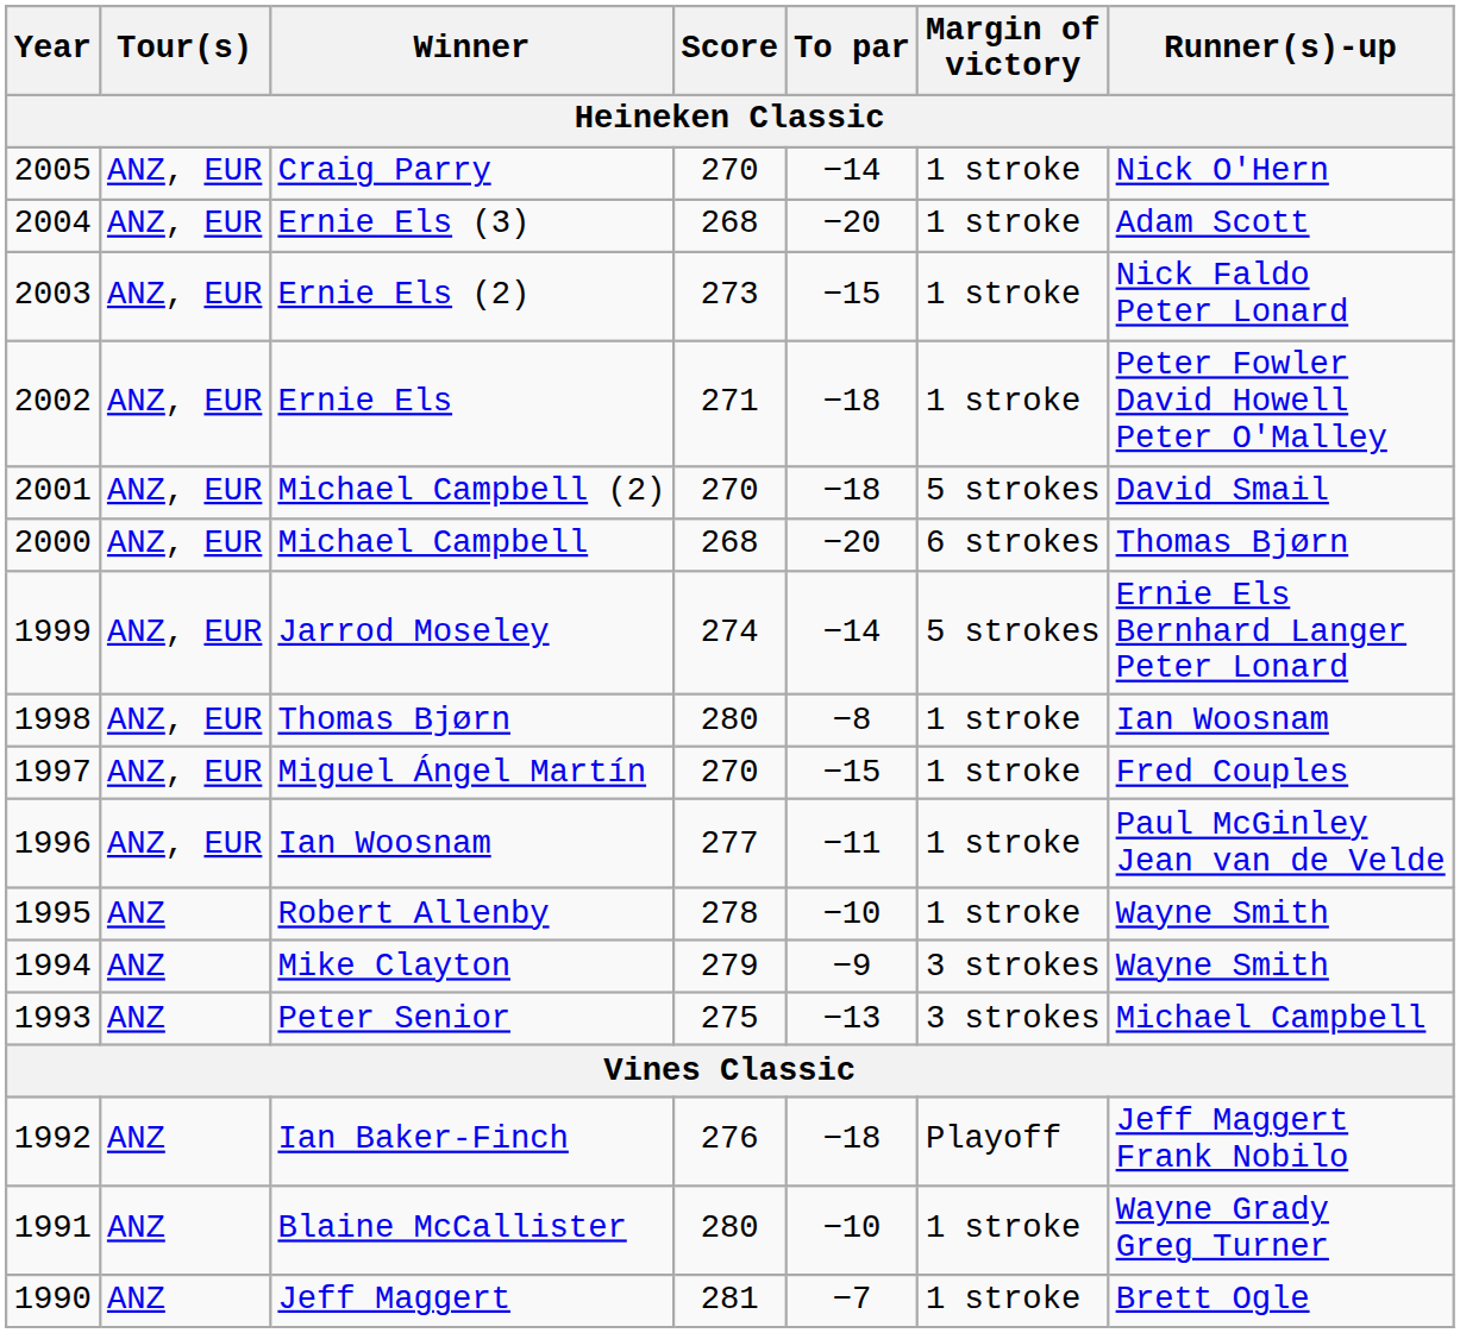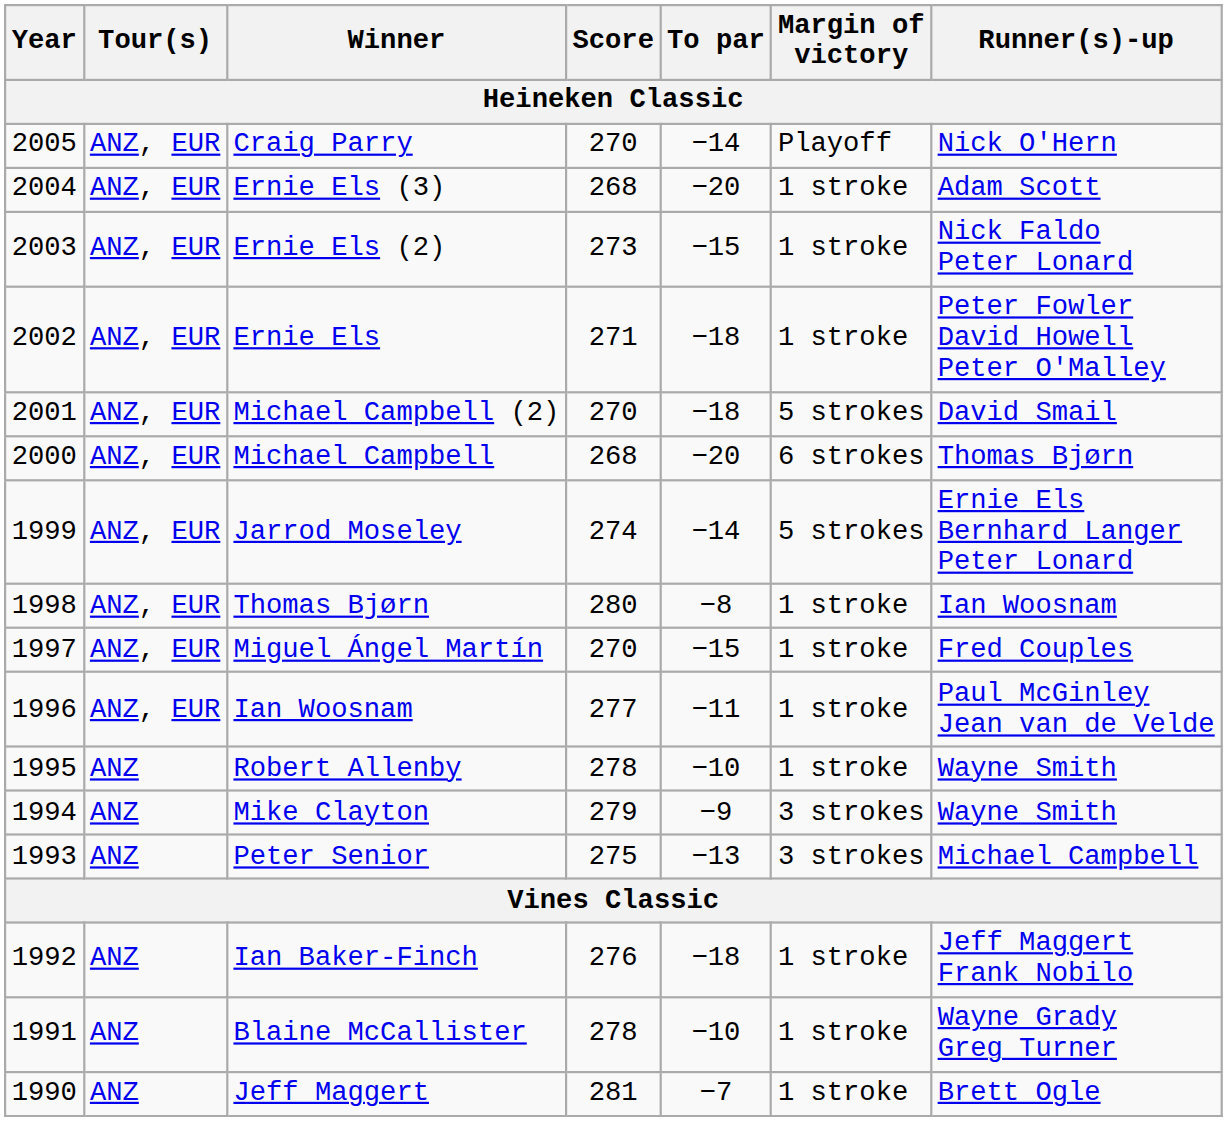Craig Parry | Margin of victory: 1 stroke -> Playoff
Ian Baker-Finch | Margin of victory: Playoff -> 1 stroke
Blaine McCallister | Score: 280 -> 278
